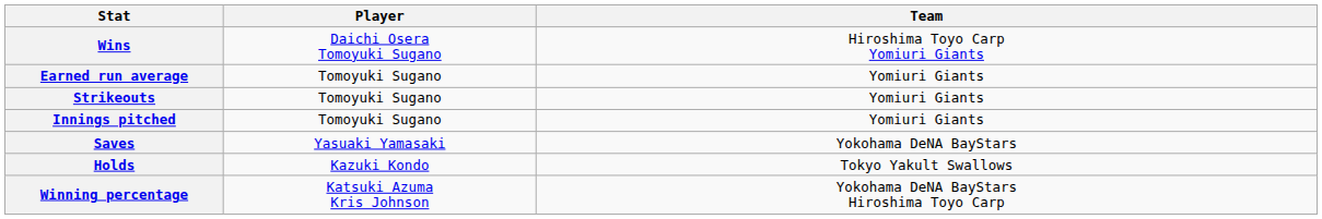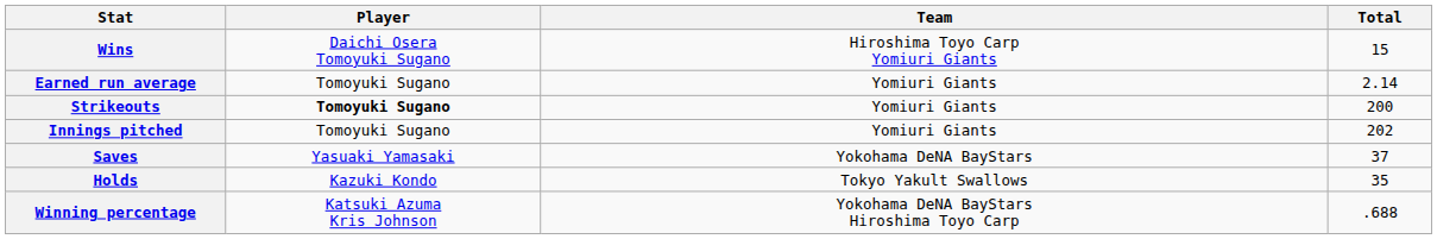+ column: Total | 15 | 2.14 | 200 | 202 | 37 | 35 | .688
Strikeouts | Player: normal -> bold
